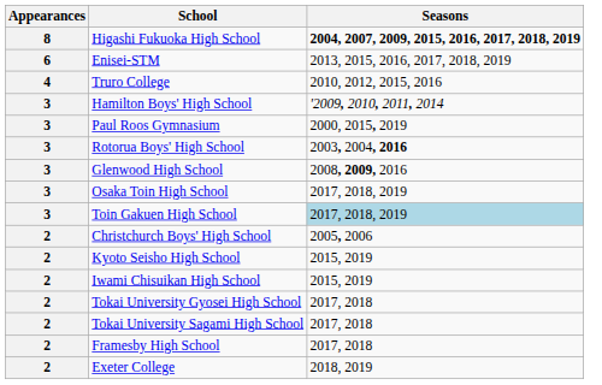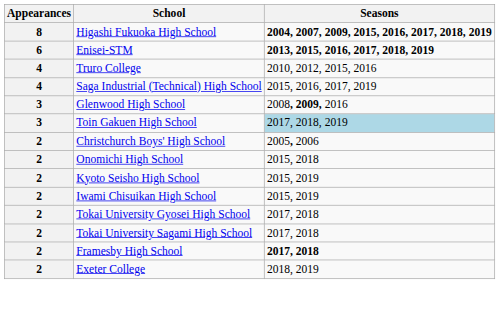Enisei-STM | Seasons: normal -> bold
+ row: 4 | Saga Industrial (Technical) High School | 2015, 2016, 2017, 2019
- row: 3 | Hamilton Boys' High School | '2009, 2010, 2011, 2014
- row: 3 | Paul Roos Gymnasium | 2000, 2015, 2019
- row: 3 | Rotorua Boys' High School | 2003, 2004, 2016
- row: 3 | Osaka Toin High School | 2017, 2018, 2019
+ row: 2 | Onomichi High School | 2015, 2018
Framesby High School | Seasons: normal -> bold
